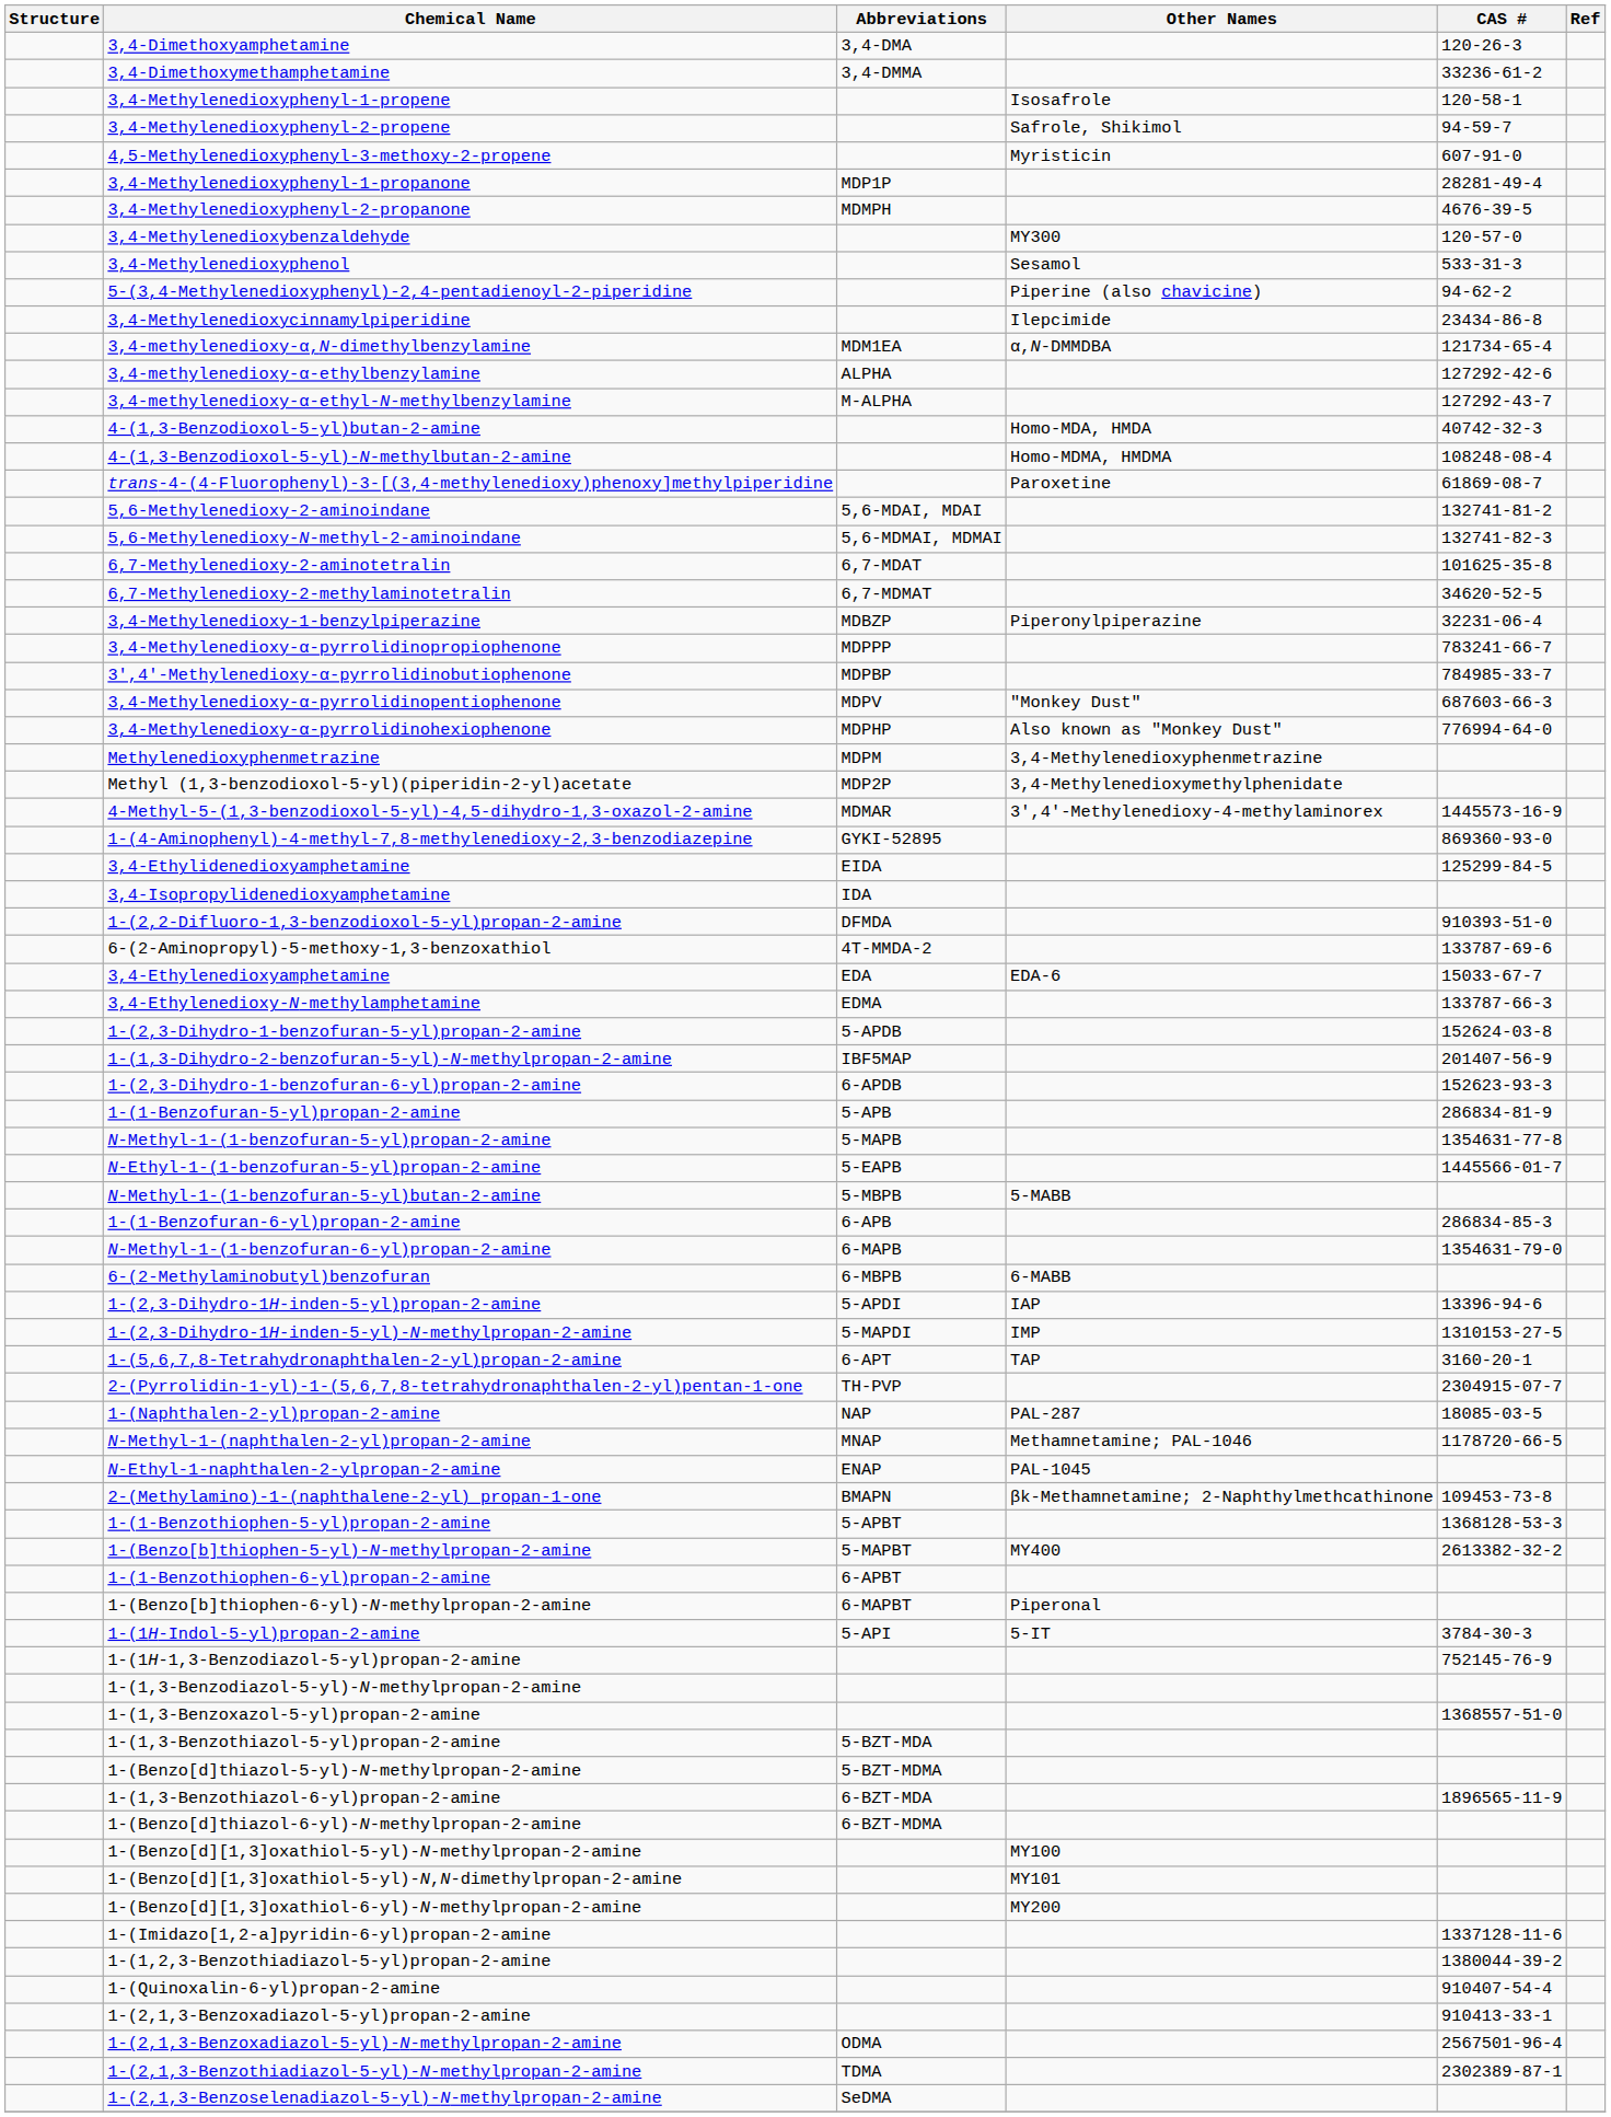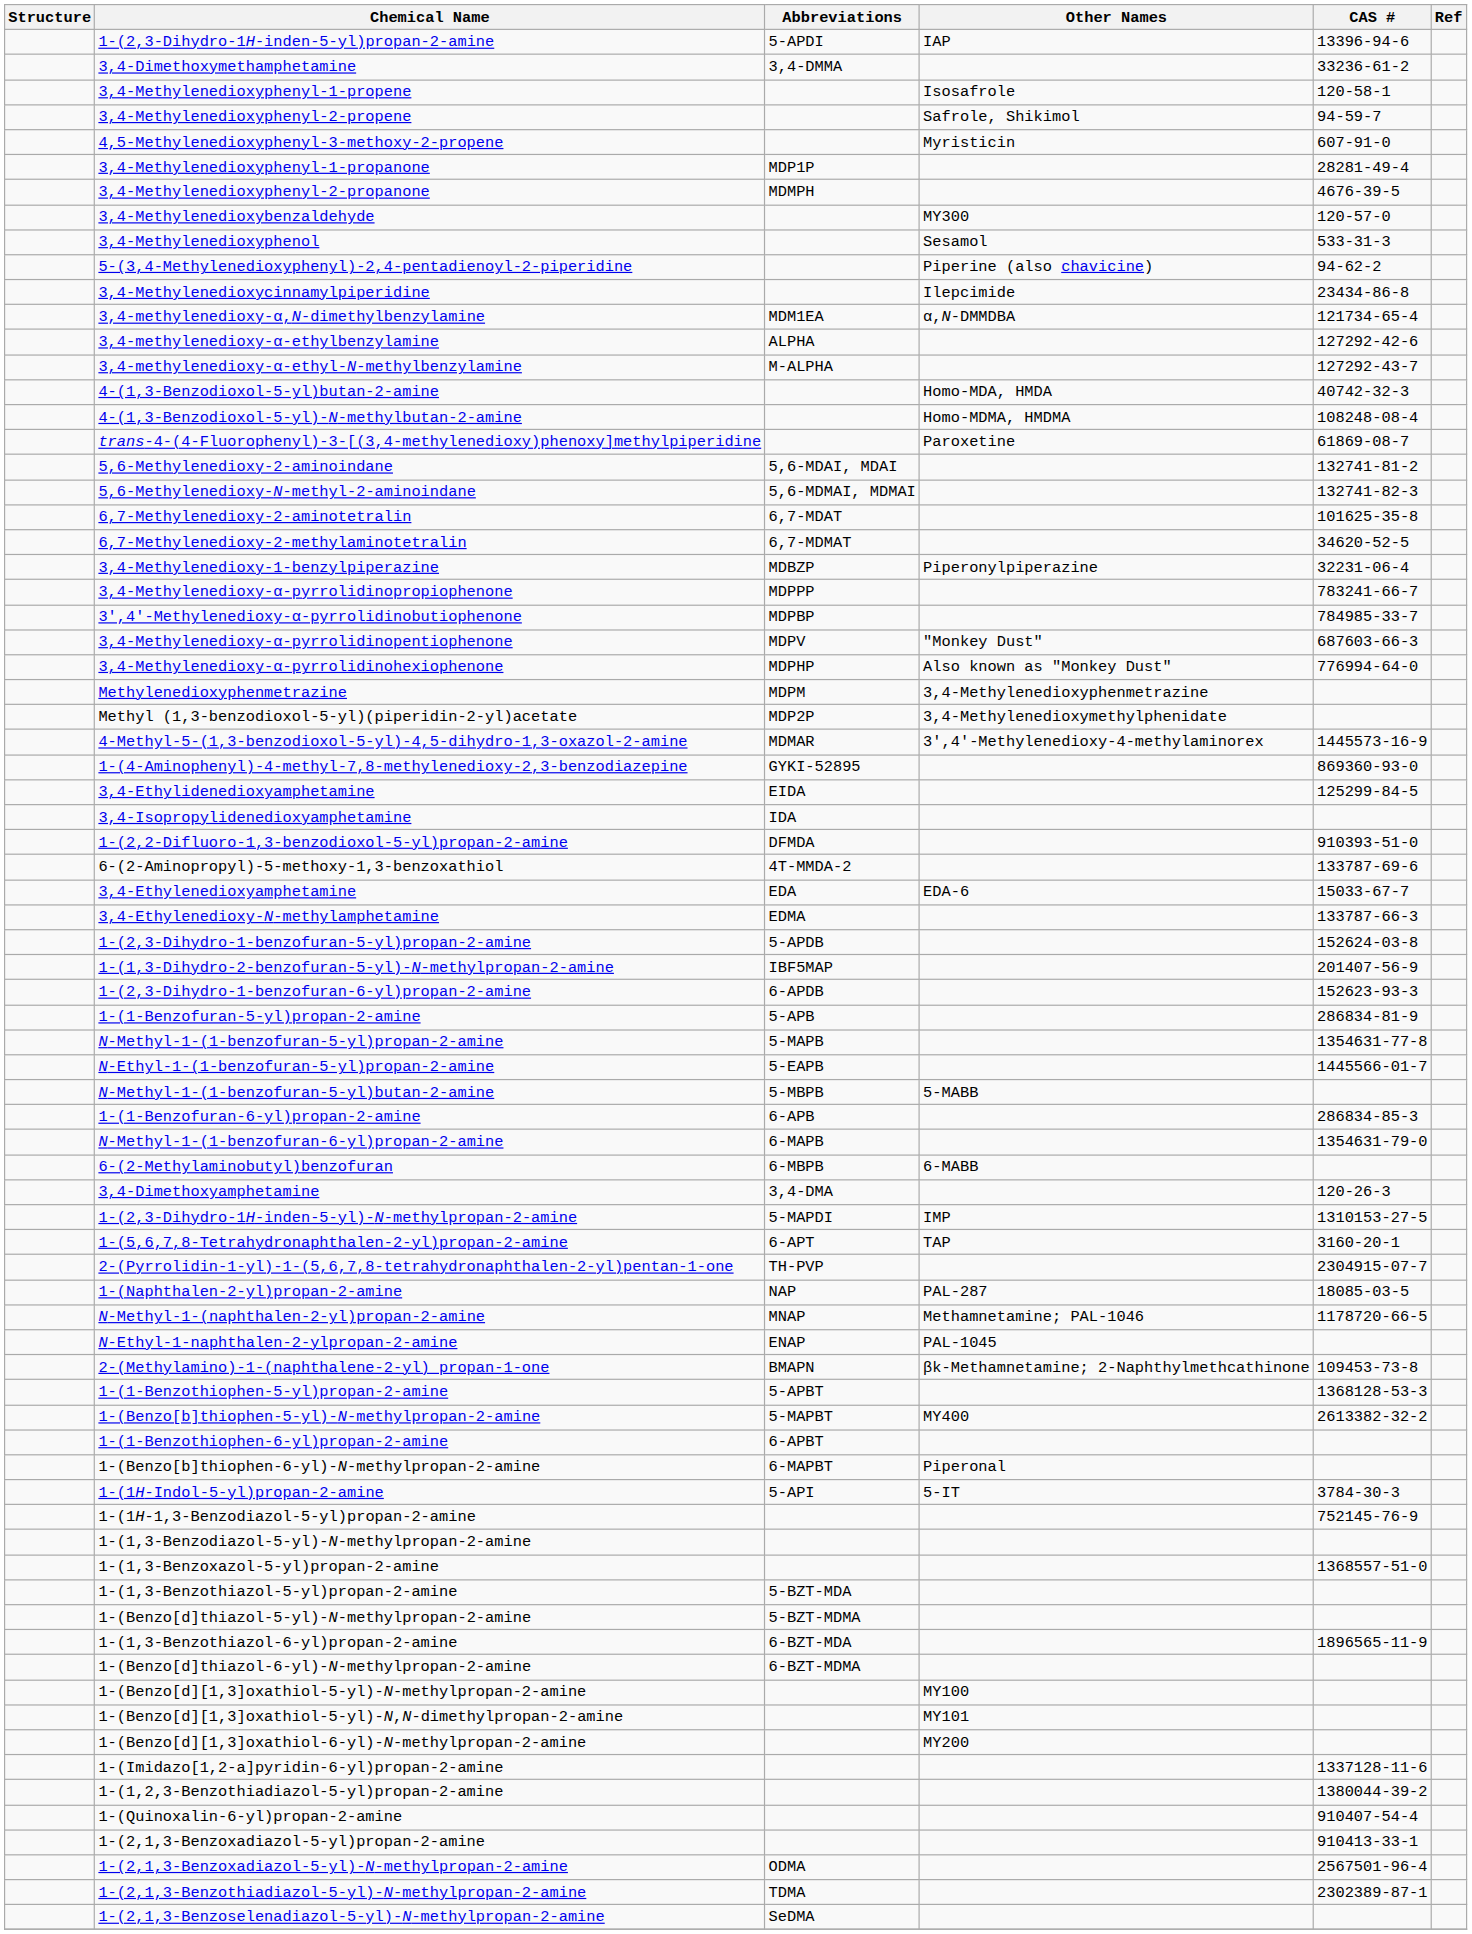rows swapped: 3,4-Dimethoxyamphetamine <-> 1-(2,3-Dihydro-1H-inden-5-yl)propan-2-amine
